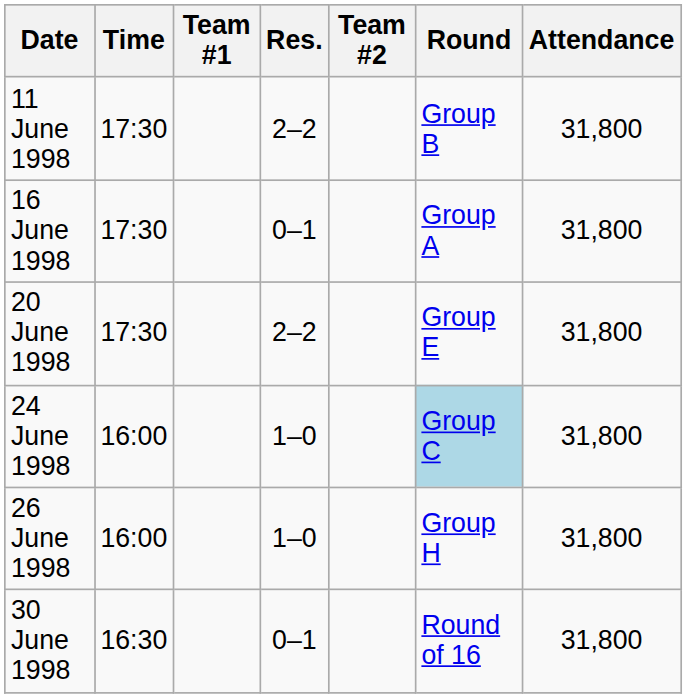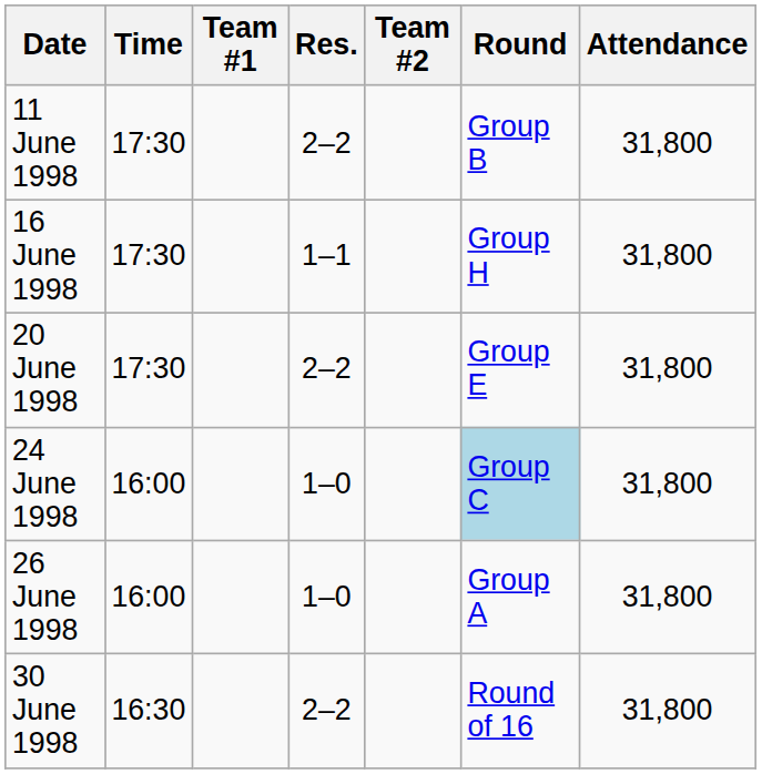16 June 1998 | Res.: 0–1 -> 1–1
16 June 1998 | Round: Group A -> Group H
26 June 1998 | Round: Group H -> Group A
30 June 1998 | Res.: 0–1 -> 2–2
